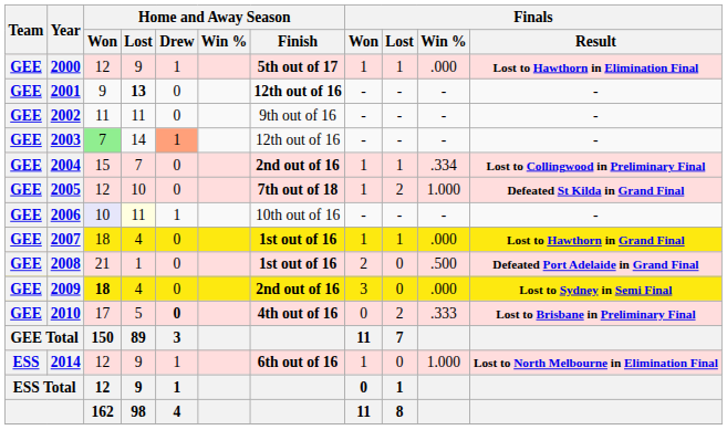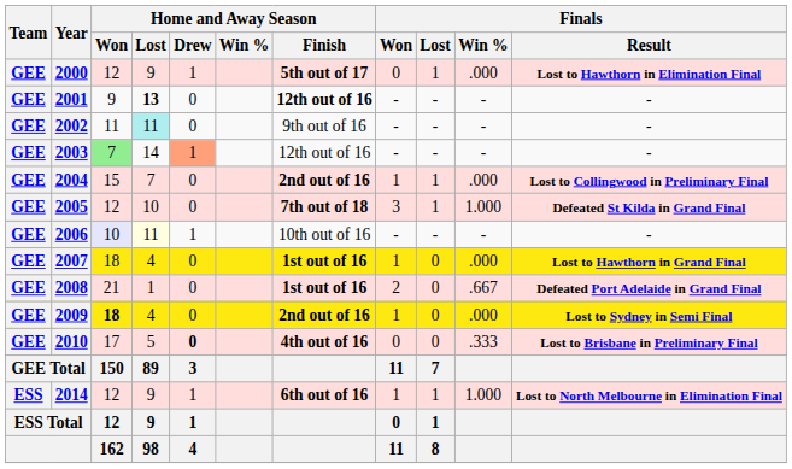2000 | Finals / Won: 1 -> 0
2002 | Home and Away Season / Lost: no background -> paleturquoise background
2004 | Finals / Win %: .334 -> .000
2005 | Finals / Won: 1 -> 3
2005 | Finals / Lost: 2 -> 1
2007 | Finals / Lost: 1 -> 0
2008 | Finals / Win %: .500 -> .667
2009 | Finals / Won: 3 -> 1
2010 | Finals / Lost: 2 -> 0
2014 | Finals / Lost: 0 -> 1
